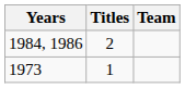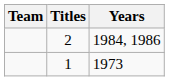columns swapped: Team <-> Years
